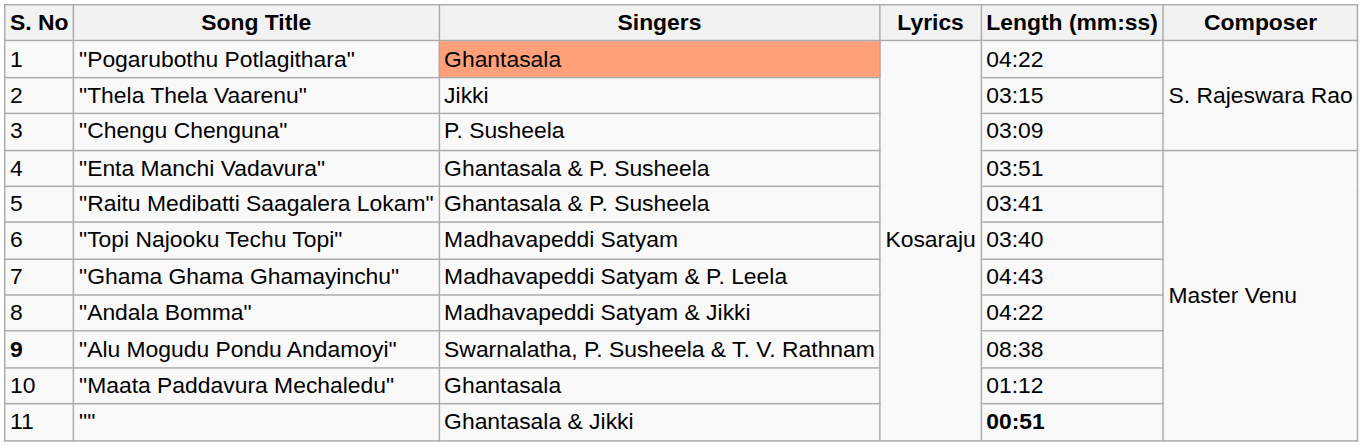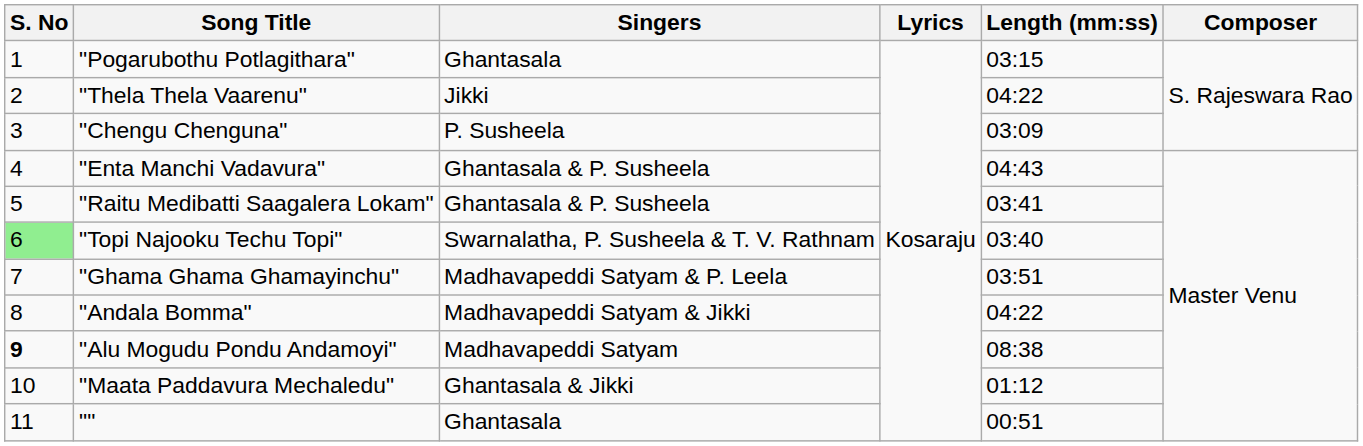"Pogarubothu Potlagithara" | Singers: lightsalmon background -> no background
"Pogarubothu Potlagithara" | Length (mm:ss): 04:22 -> 03:15
"Thela Thela Vaarenu" | Length (mm:ss): 03:15 -> 04:22
"Enta Manchi Vadavura" | Length (mm:ss): 03:51 -> 04:43
"Topi Najooku Techu Topi" | S. No: no background -> lightgreen background
"Topi Najooku Techu Topi" | Singers: Madhavapeddi Satyam -> Swarnalatha, P. Susheela & T. V. Rathnam
"Ghama Ghama Ghamayinchu" | Length (mm:ss): 04:43 -> 03:51
"Alu Mogudu Pondu Andamoyi" | Singers: Swarnalatha, P. Susheela & T. V. Rathnam -> Madhavapeddi Satyam
"Maata Paddavura Mechaledu" | Singers: Ghantasala -> Ghantasala & Jikki
"" | Singers: Ghantasala & Jikki -> Ghantasala
"" | Length (mm:ss): bold -> normal
